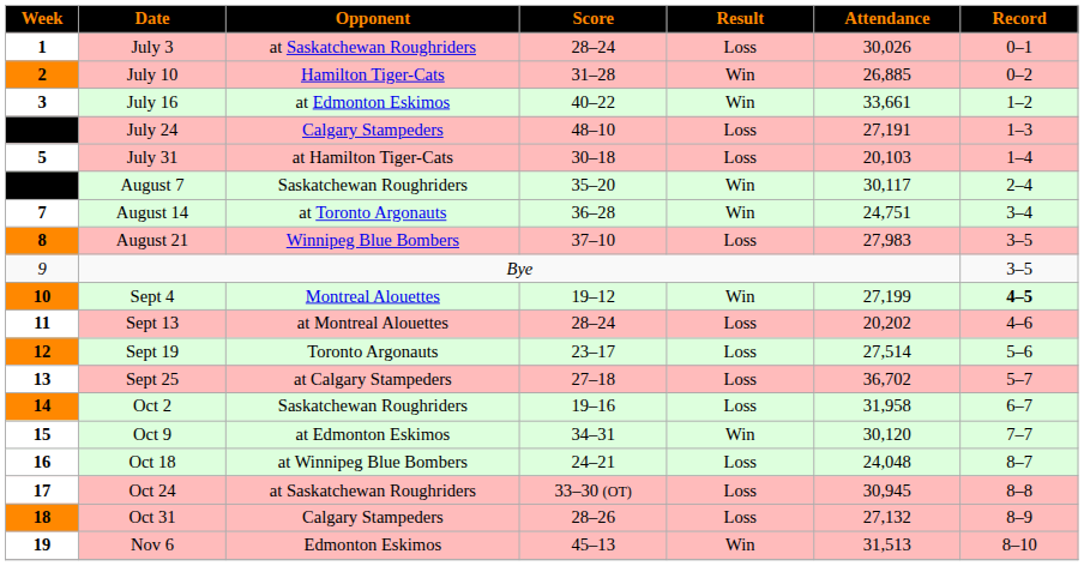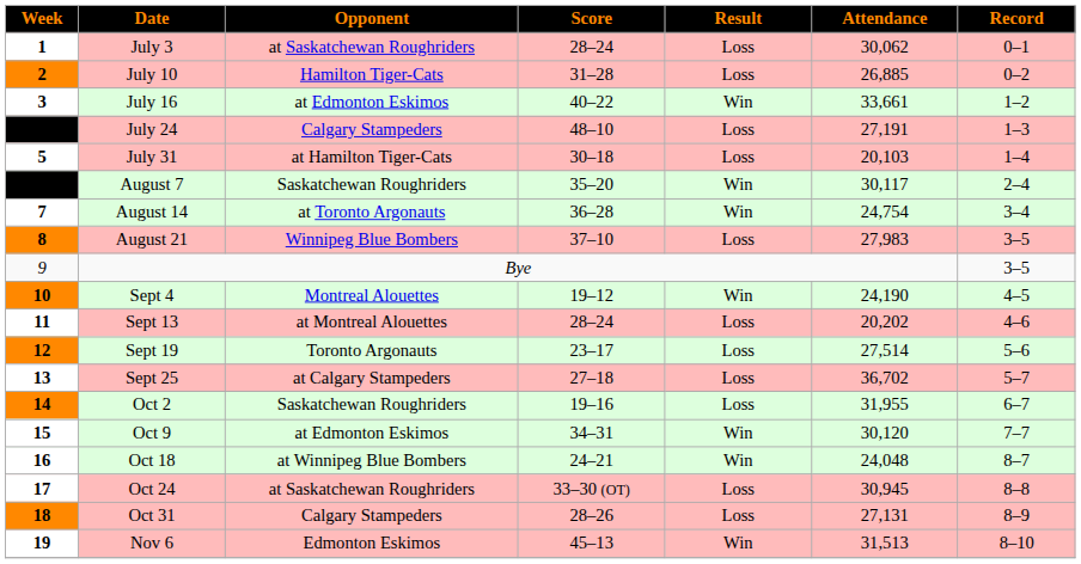July 3 | Attendance: 30,026 -> 30,062
July 10 | Result: Win -> Loss
August 14 | Attendance: 24,751 -> 24,754
Sept 4 | Attendance: 27,199 -> 24,190
Sept 4 | Record: bold -> normal
Oct 2 | Attendance: 31,958 -> 31,955
Oct 18 | Result: Loss -> Win
Oct 31 | Attendance: 27,132 -> 27,131
